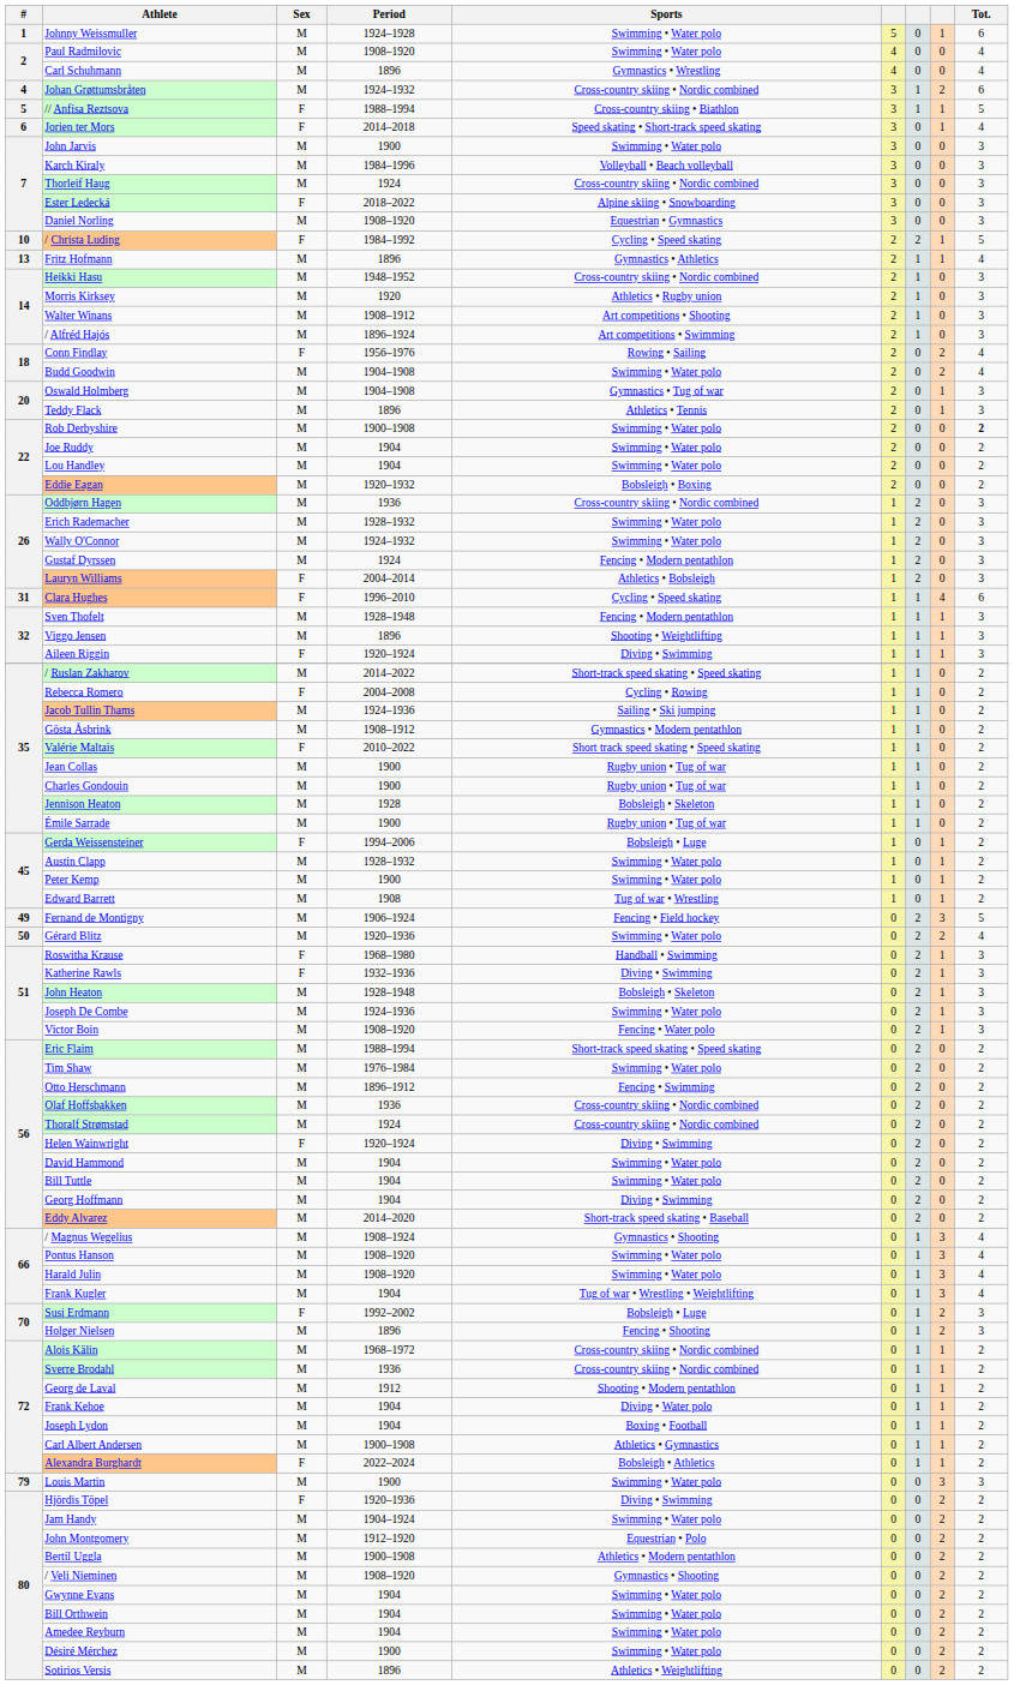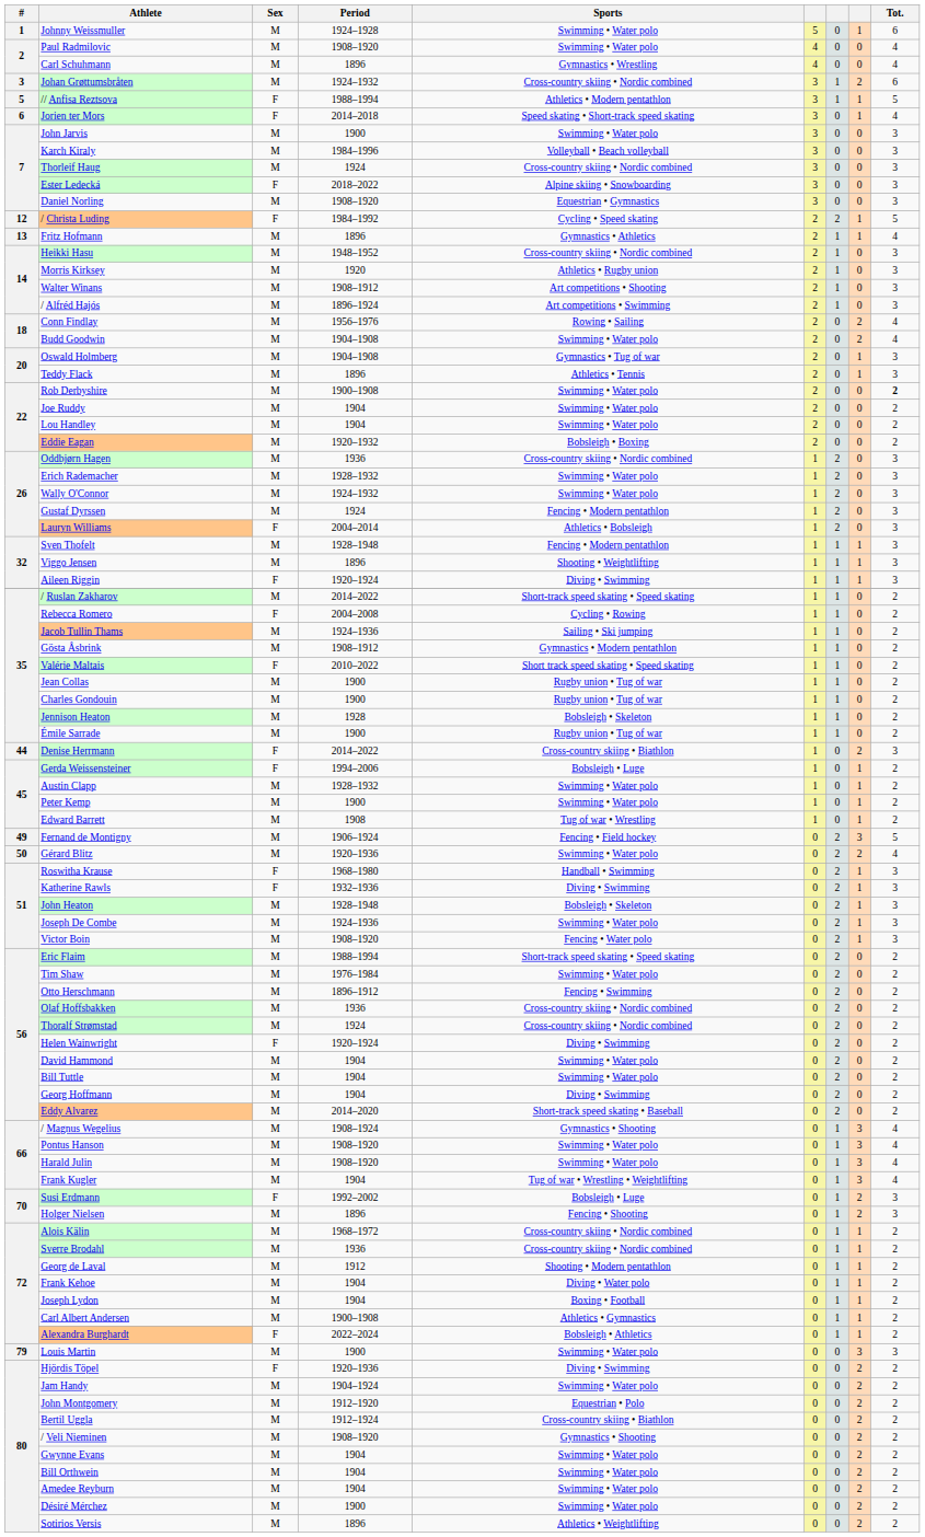Johan Grøttumsbråten | #: 4 -> 3
// Anfisa Reztsova | Sports: Cross-country skiing • Biathlon -> Athletics • Modern pentathlon
/ Christa Luding | #: 10 -> 12
Conn Findlay | Sex: F -> M
- row: 31 | Clara Hughes | F | 1996–2010 | Cycling • Speed skating | 1 | 1 | 4 | 6
+ row: 44 | Denise Herrmann | F | 2014–2022 | Cross-country skiing • Biathlon | 1 | 0 | 2 | 3
Bertil Uggla | Period: 1900–1908 -> 1912–1924
Bertil Uggla | Sports: Athletics • Modern pentathlon -> Cross-country skiing • Biathlon
